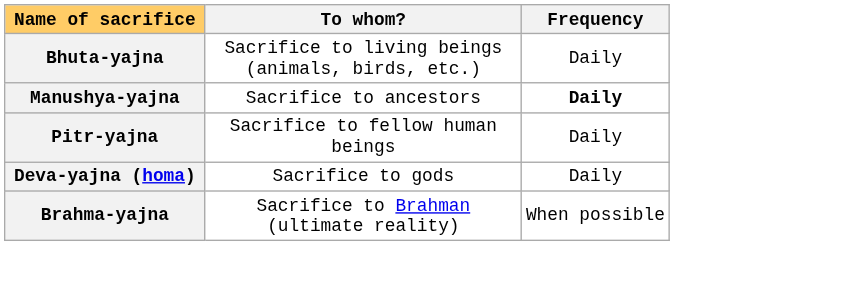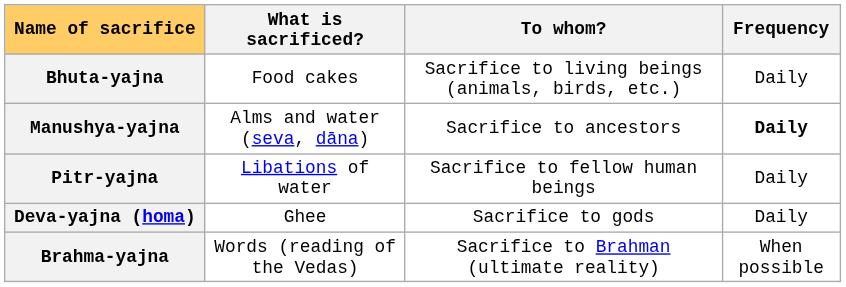+ column: What is sacrificed? | Food cakes | Alms and water (seva, dāna) | Libations of water | Ghee | Words (reading of the Vedas)
